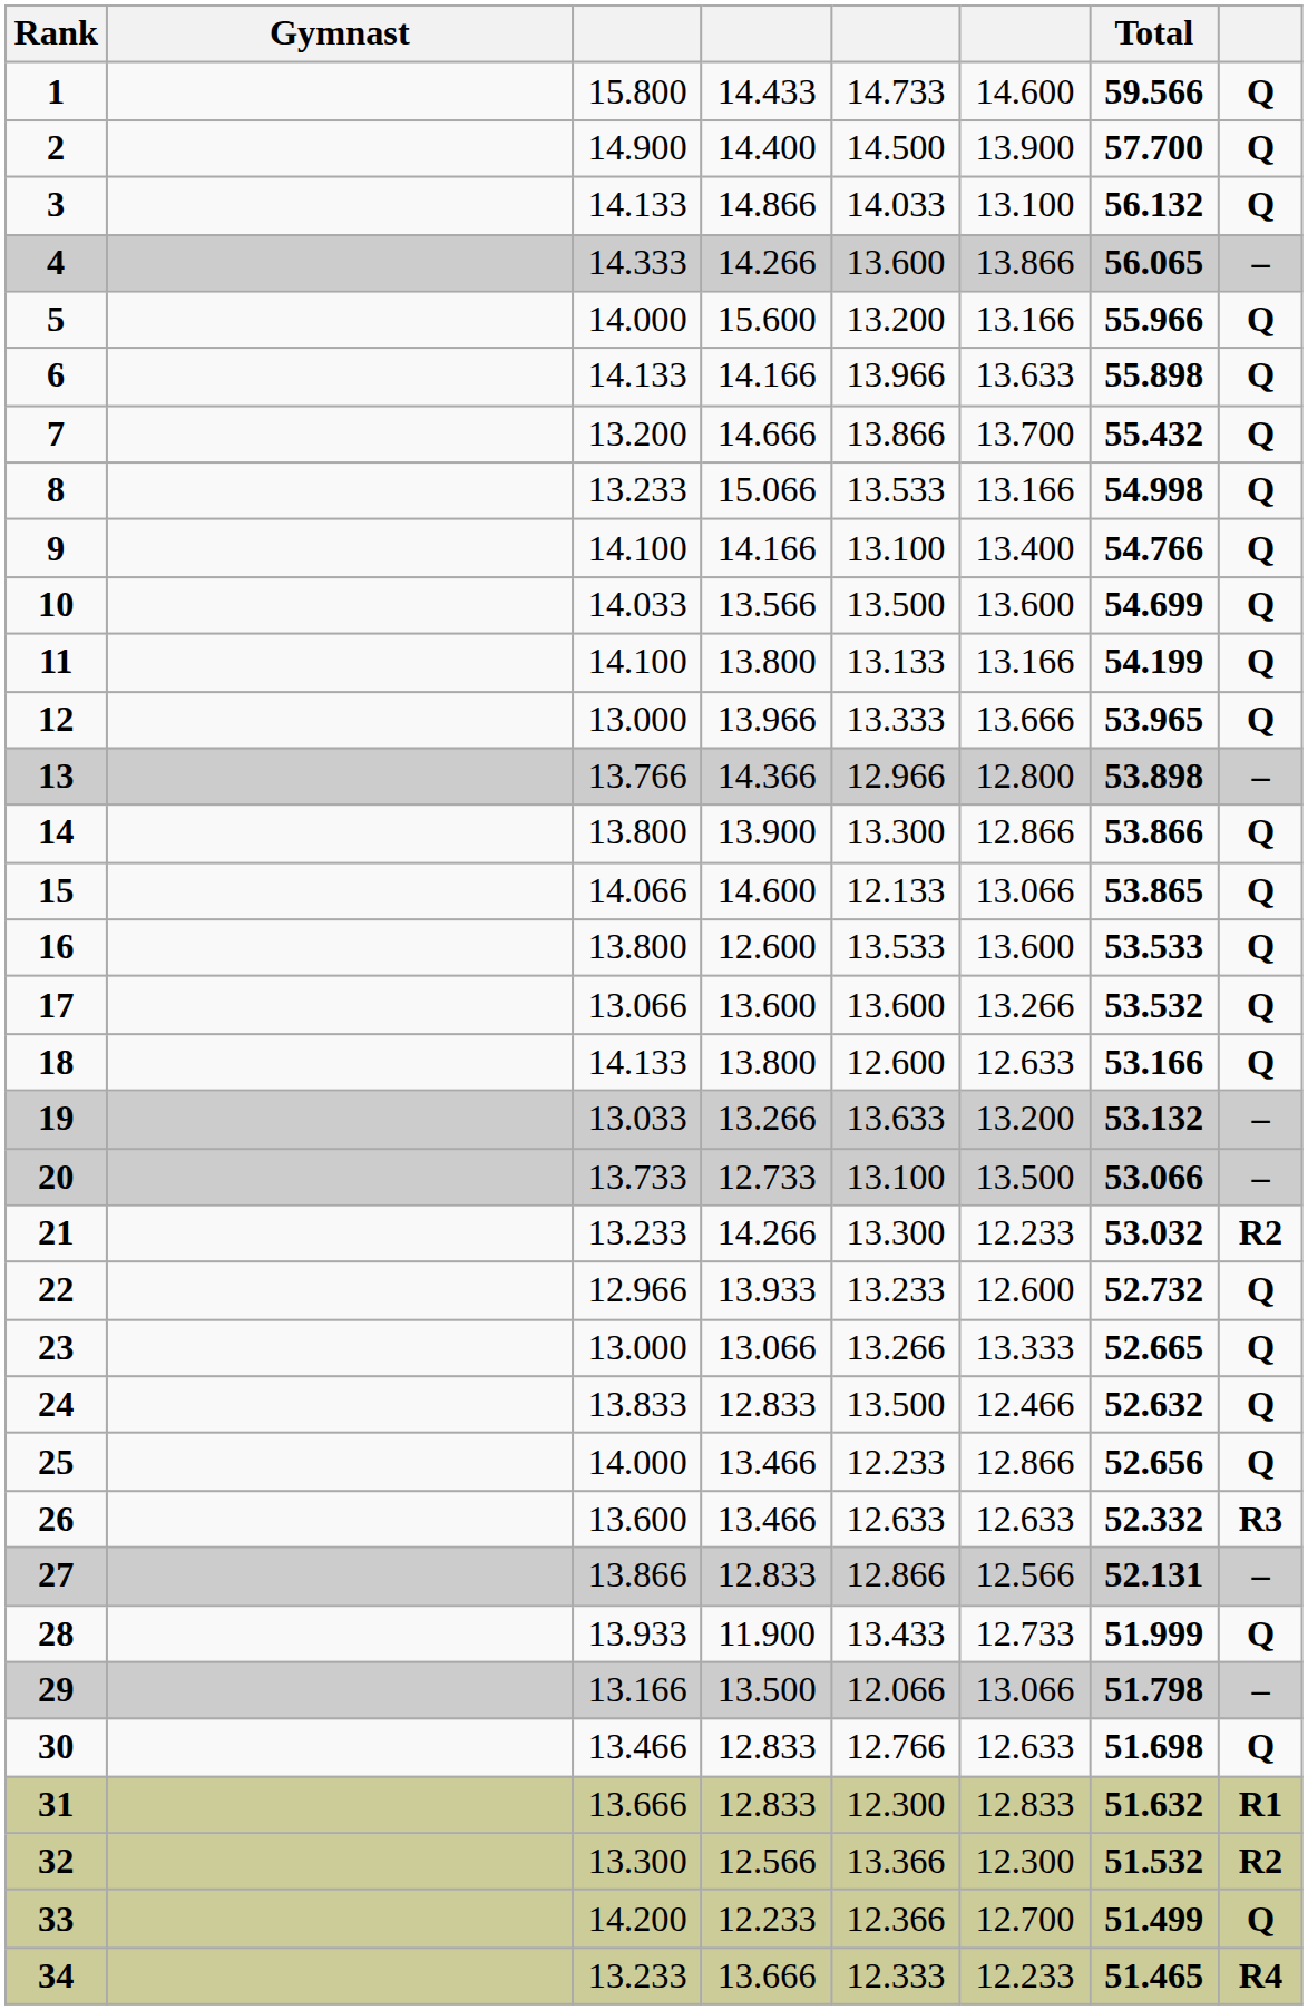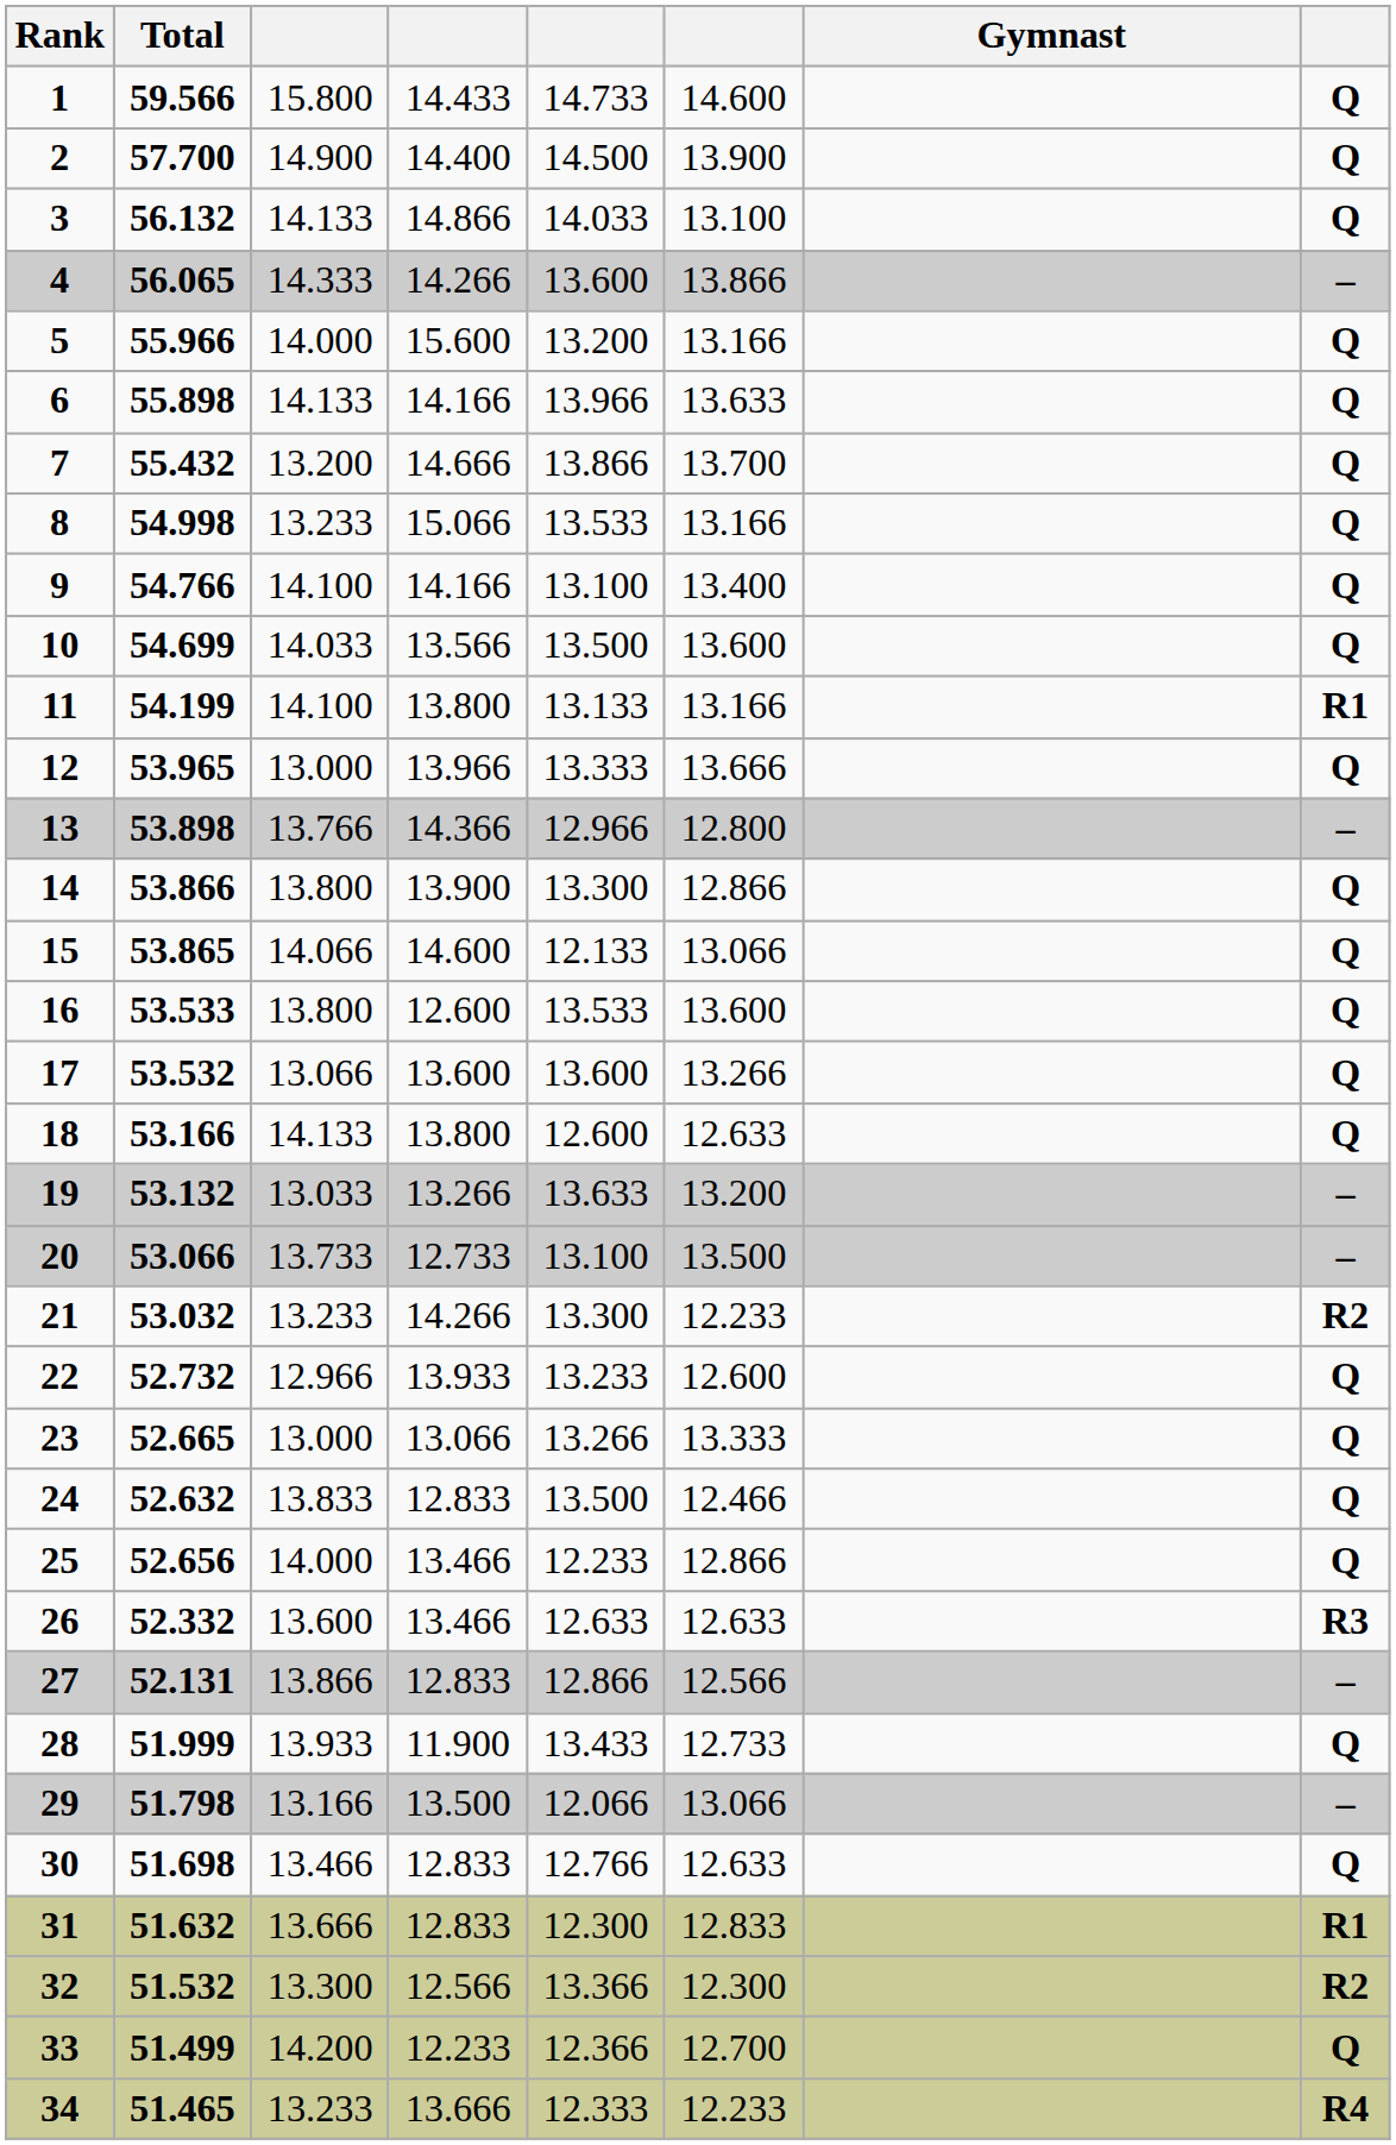columns swapped: Gymnast <-> Total
11 | column 8: Q -> R1
